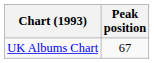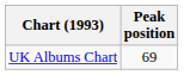UK Albums Chart | Peak position: 67 -> 69
